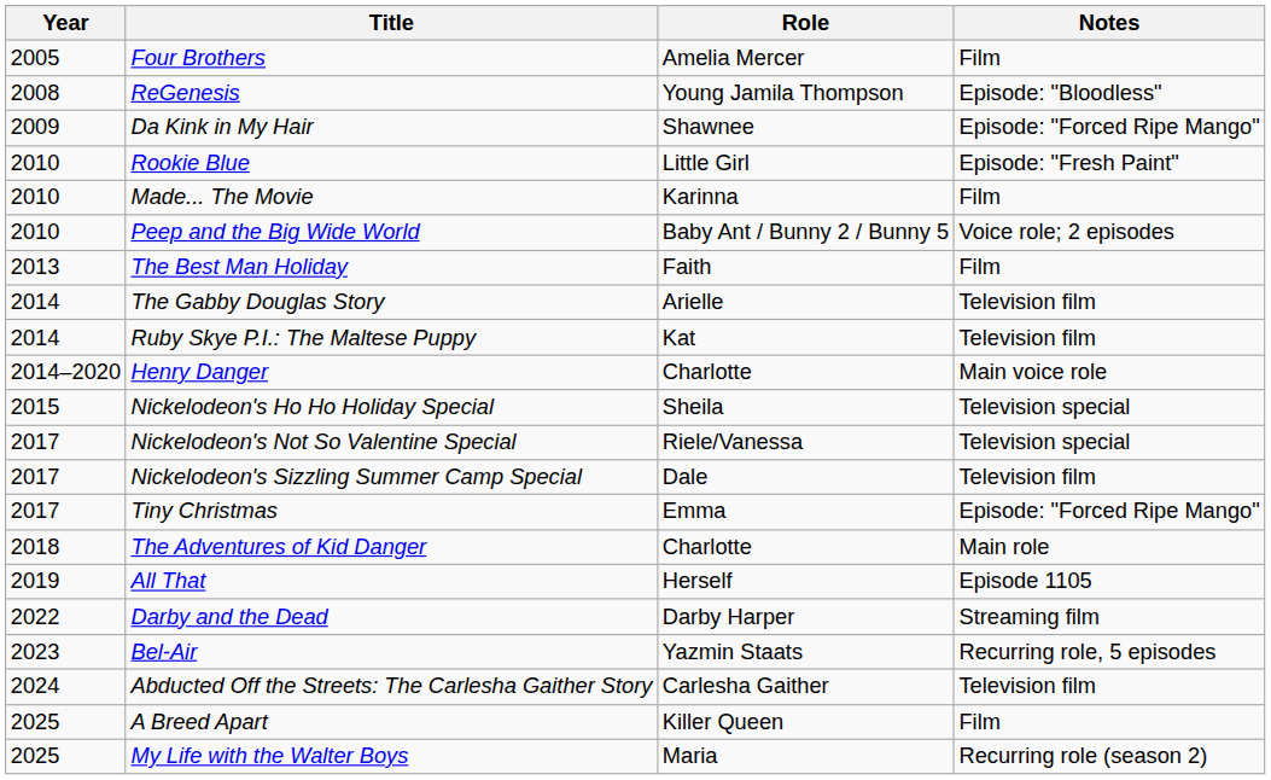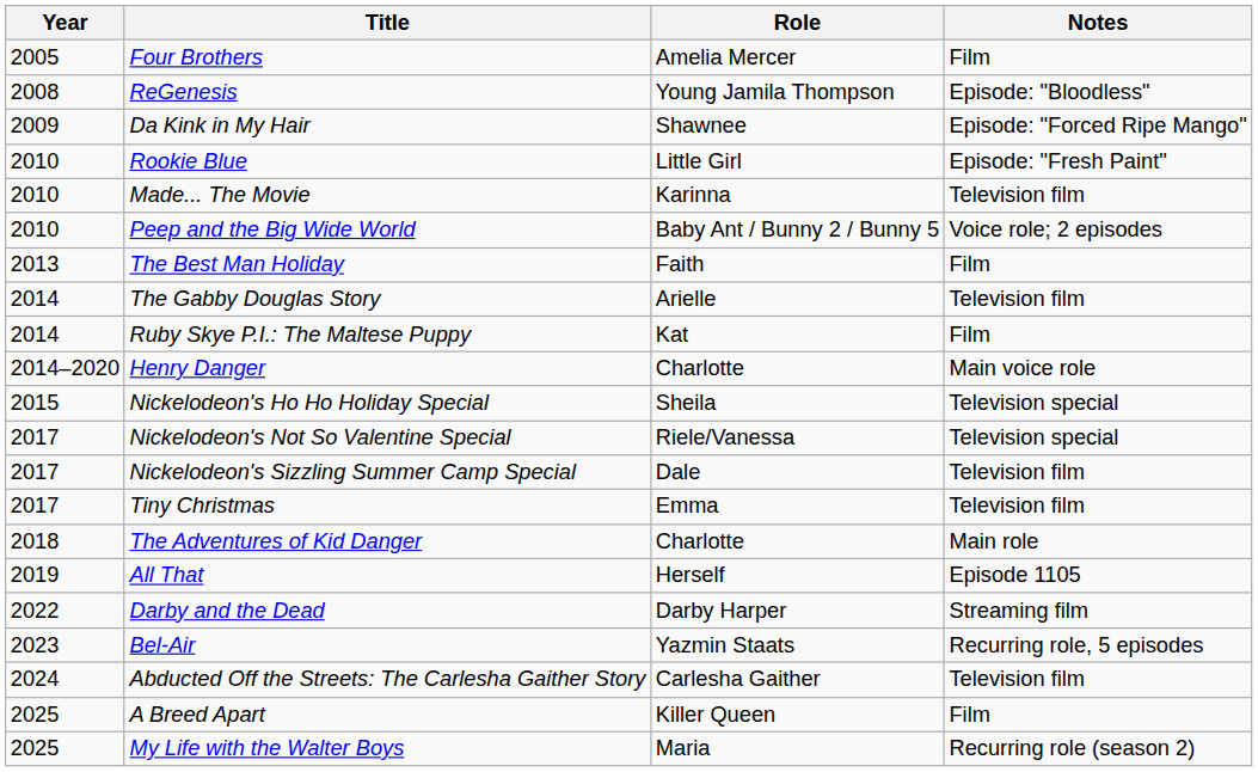Made... The Movie | Notes: Film -> Television film
Ruby Skye P.I.: The Maltese Puppy | Notes: Television film -> Film
Tiny Christmas | Notes: Episode: "Forced Ripe Mango" -> Television film
